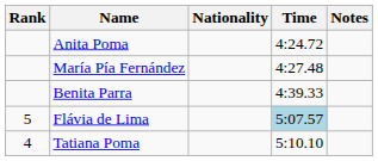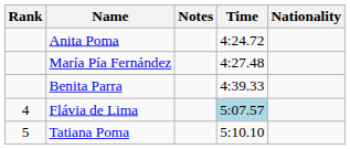columns swapped: Nationality <-> Notes
Flávia de Lima | Rank: 5 -> 4
Tatiana Poma | Rank: 4 -> 5
